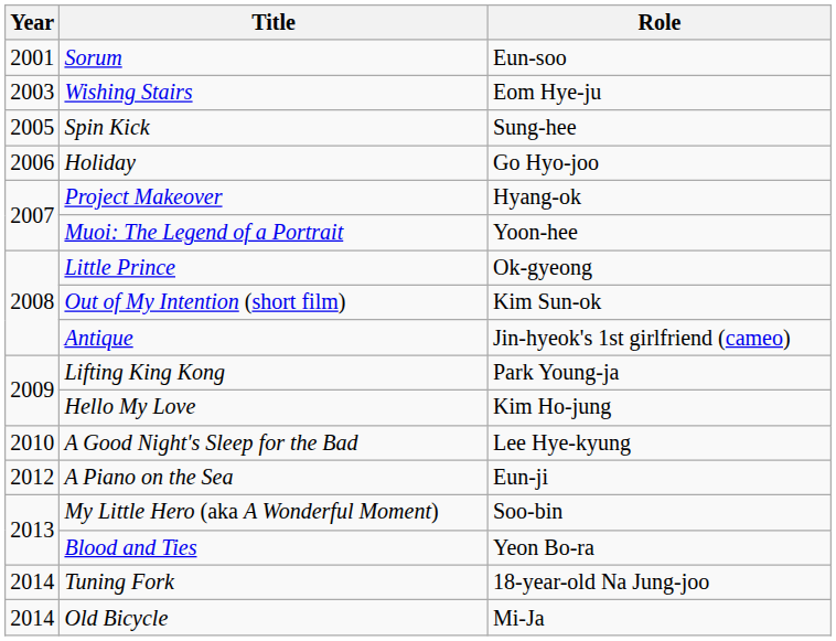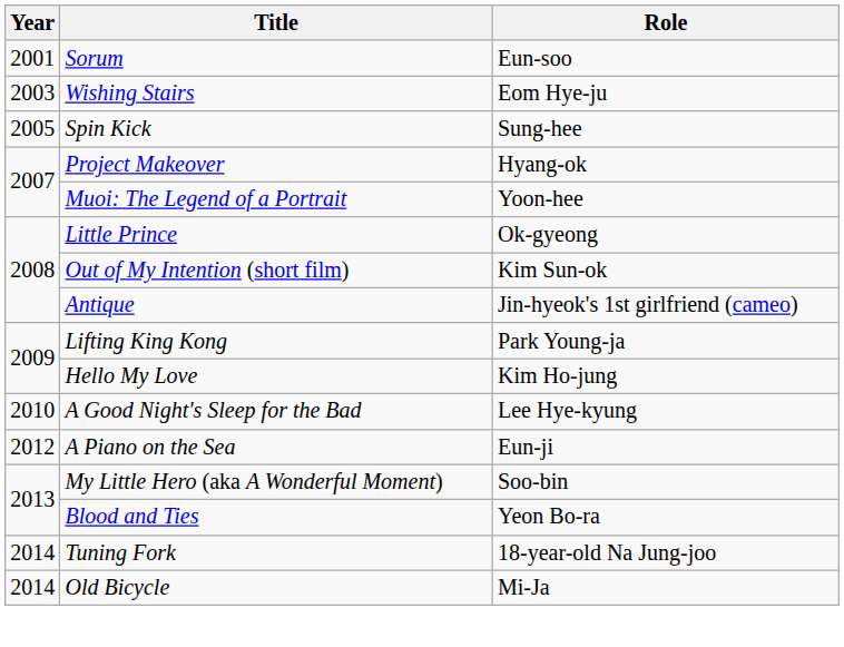- row: 2006 | Holiday | Go Hyo-joo
